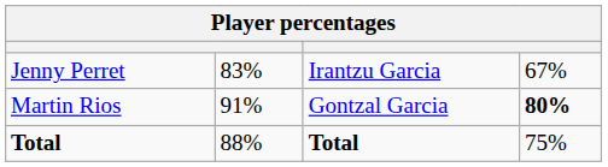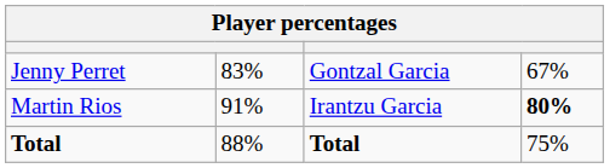Jenny Perret | column 3: Irantzu Garcia -> Gontzal Garcia
Martin Rios | column 3: Gontzal Garcia -> Irantzu Garcia
